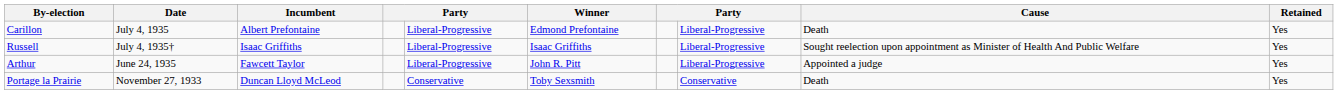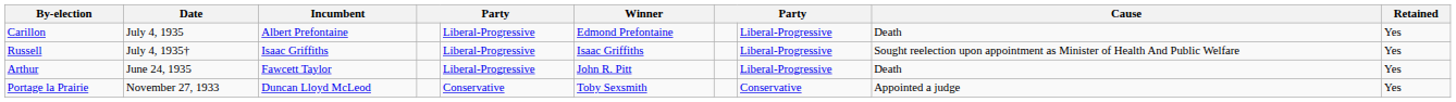Arthur | Cause: Appointed a judge -> Death
Portage la Prairie | Cause: Death -> Appointed a judge
